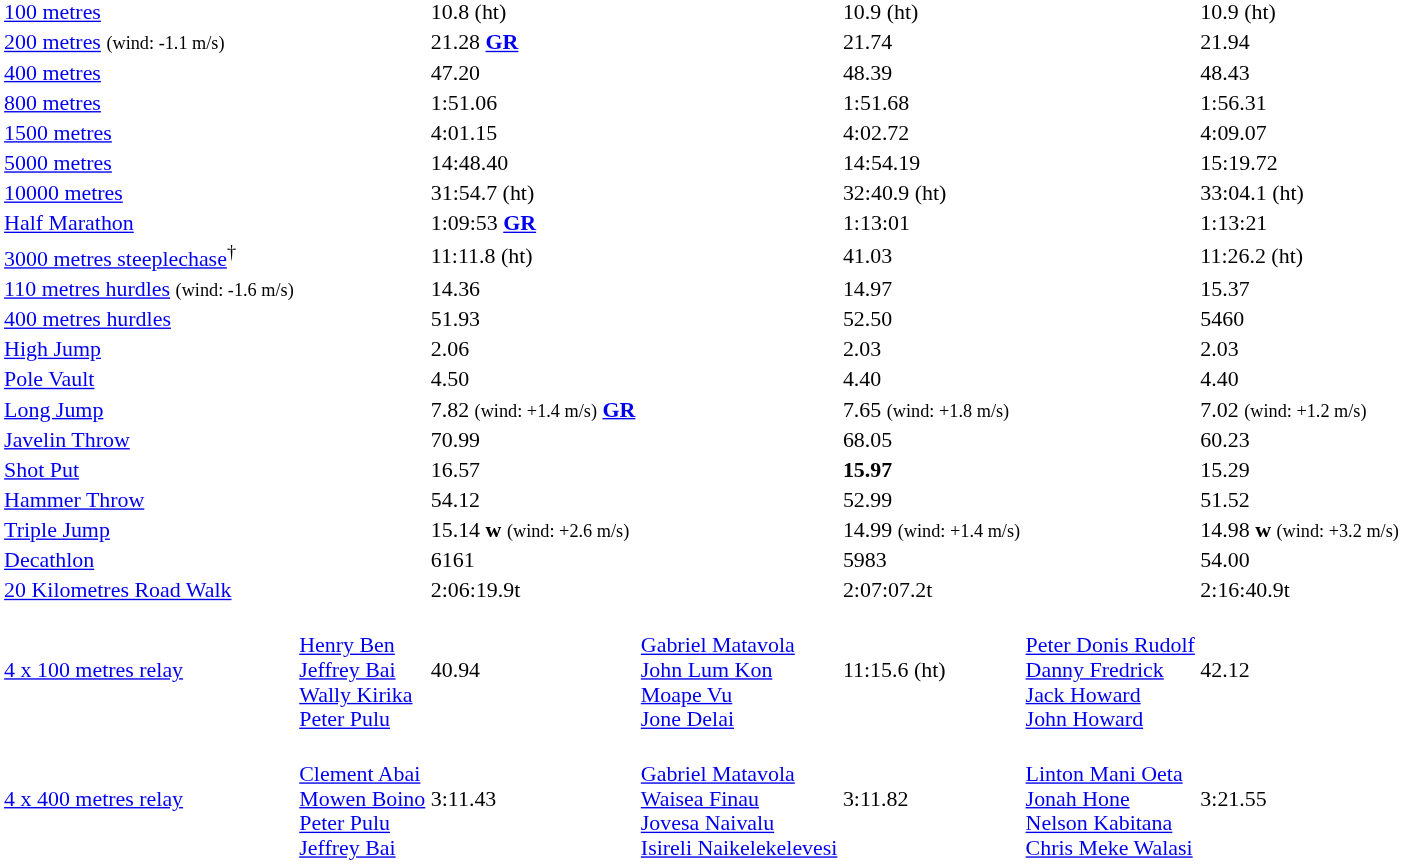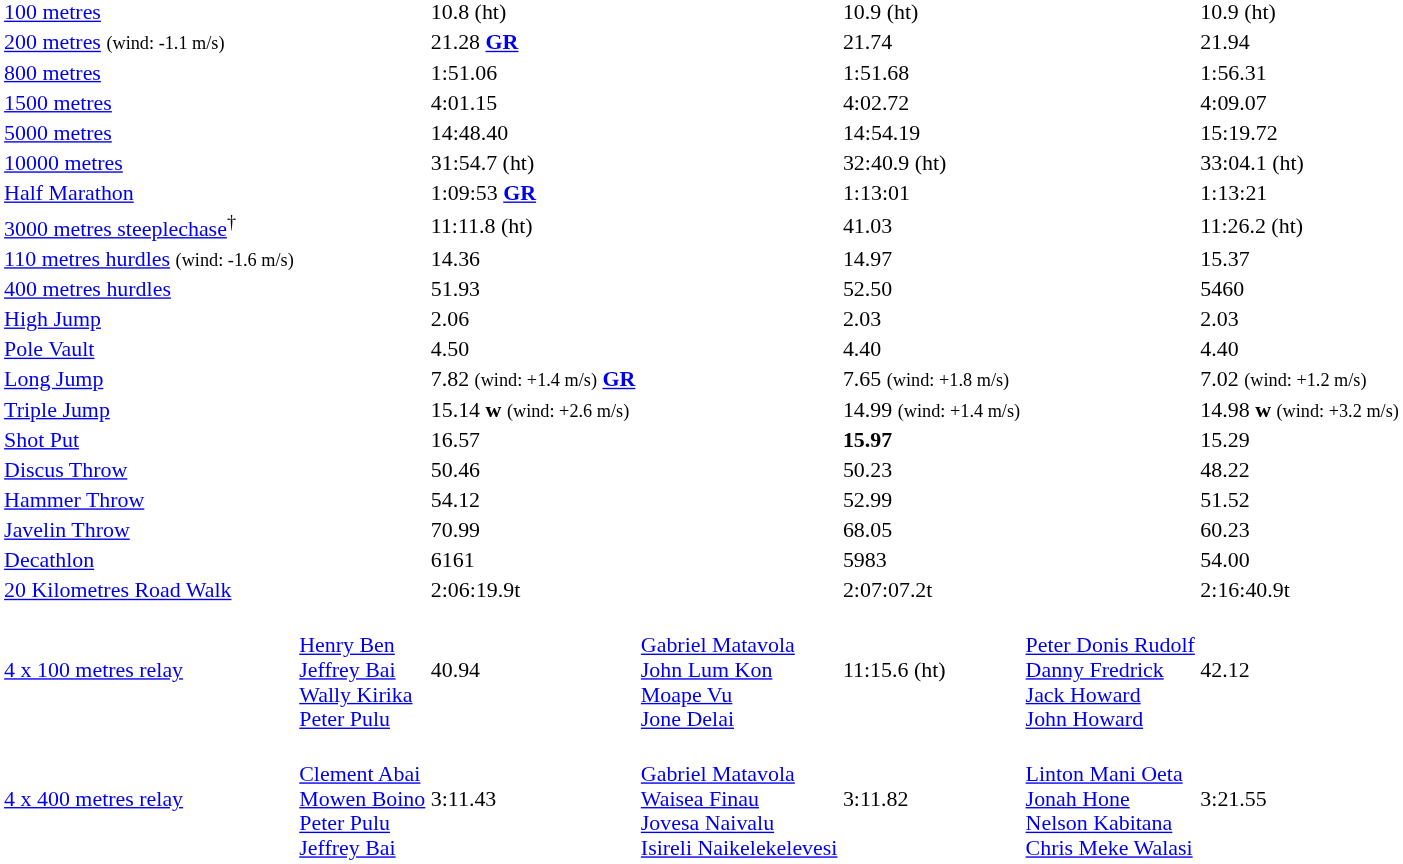- row: 400 metres | 47.20 | 48.39 | 48.43
rows swapped: Triple Jump <-> Javelin Throw
+ row: Discus Throw | 50.46 | 50.23 | 48.22
